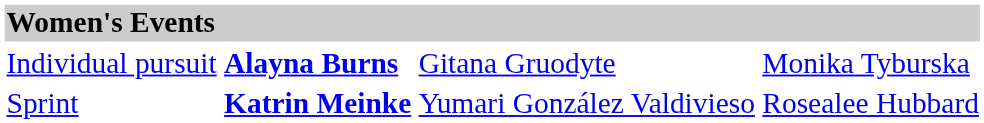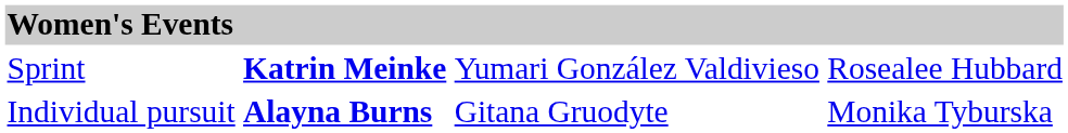rows swapped: Sprint <-> Individual pursuit
